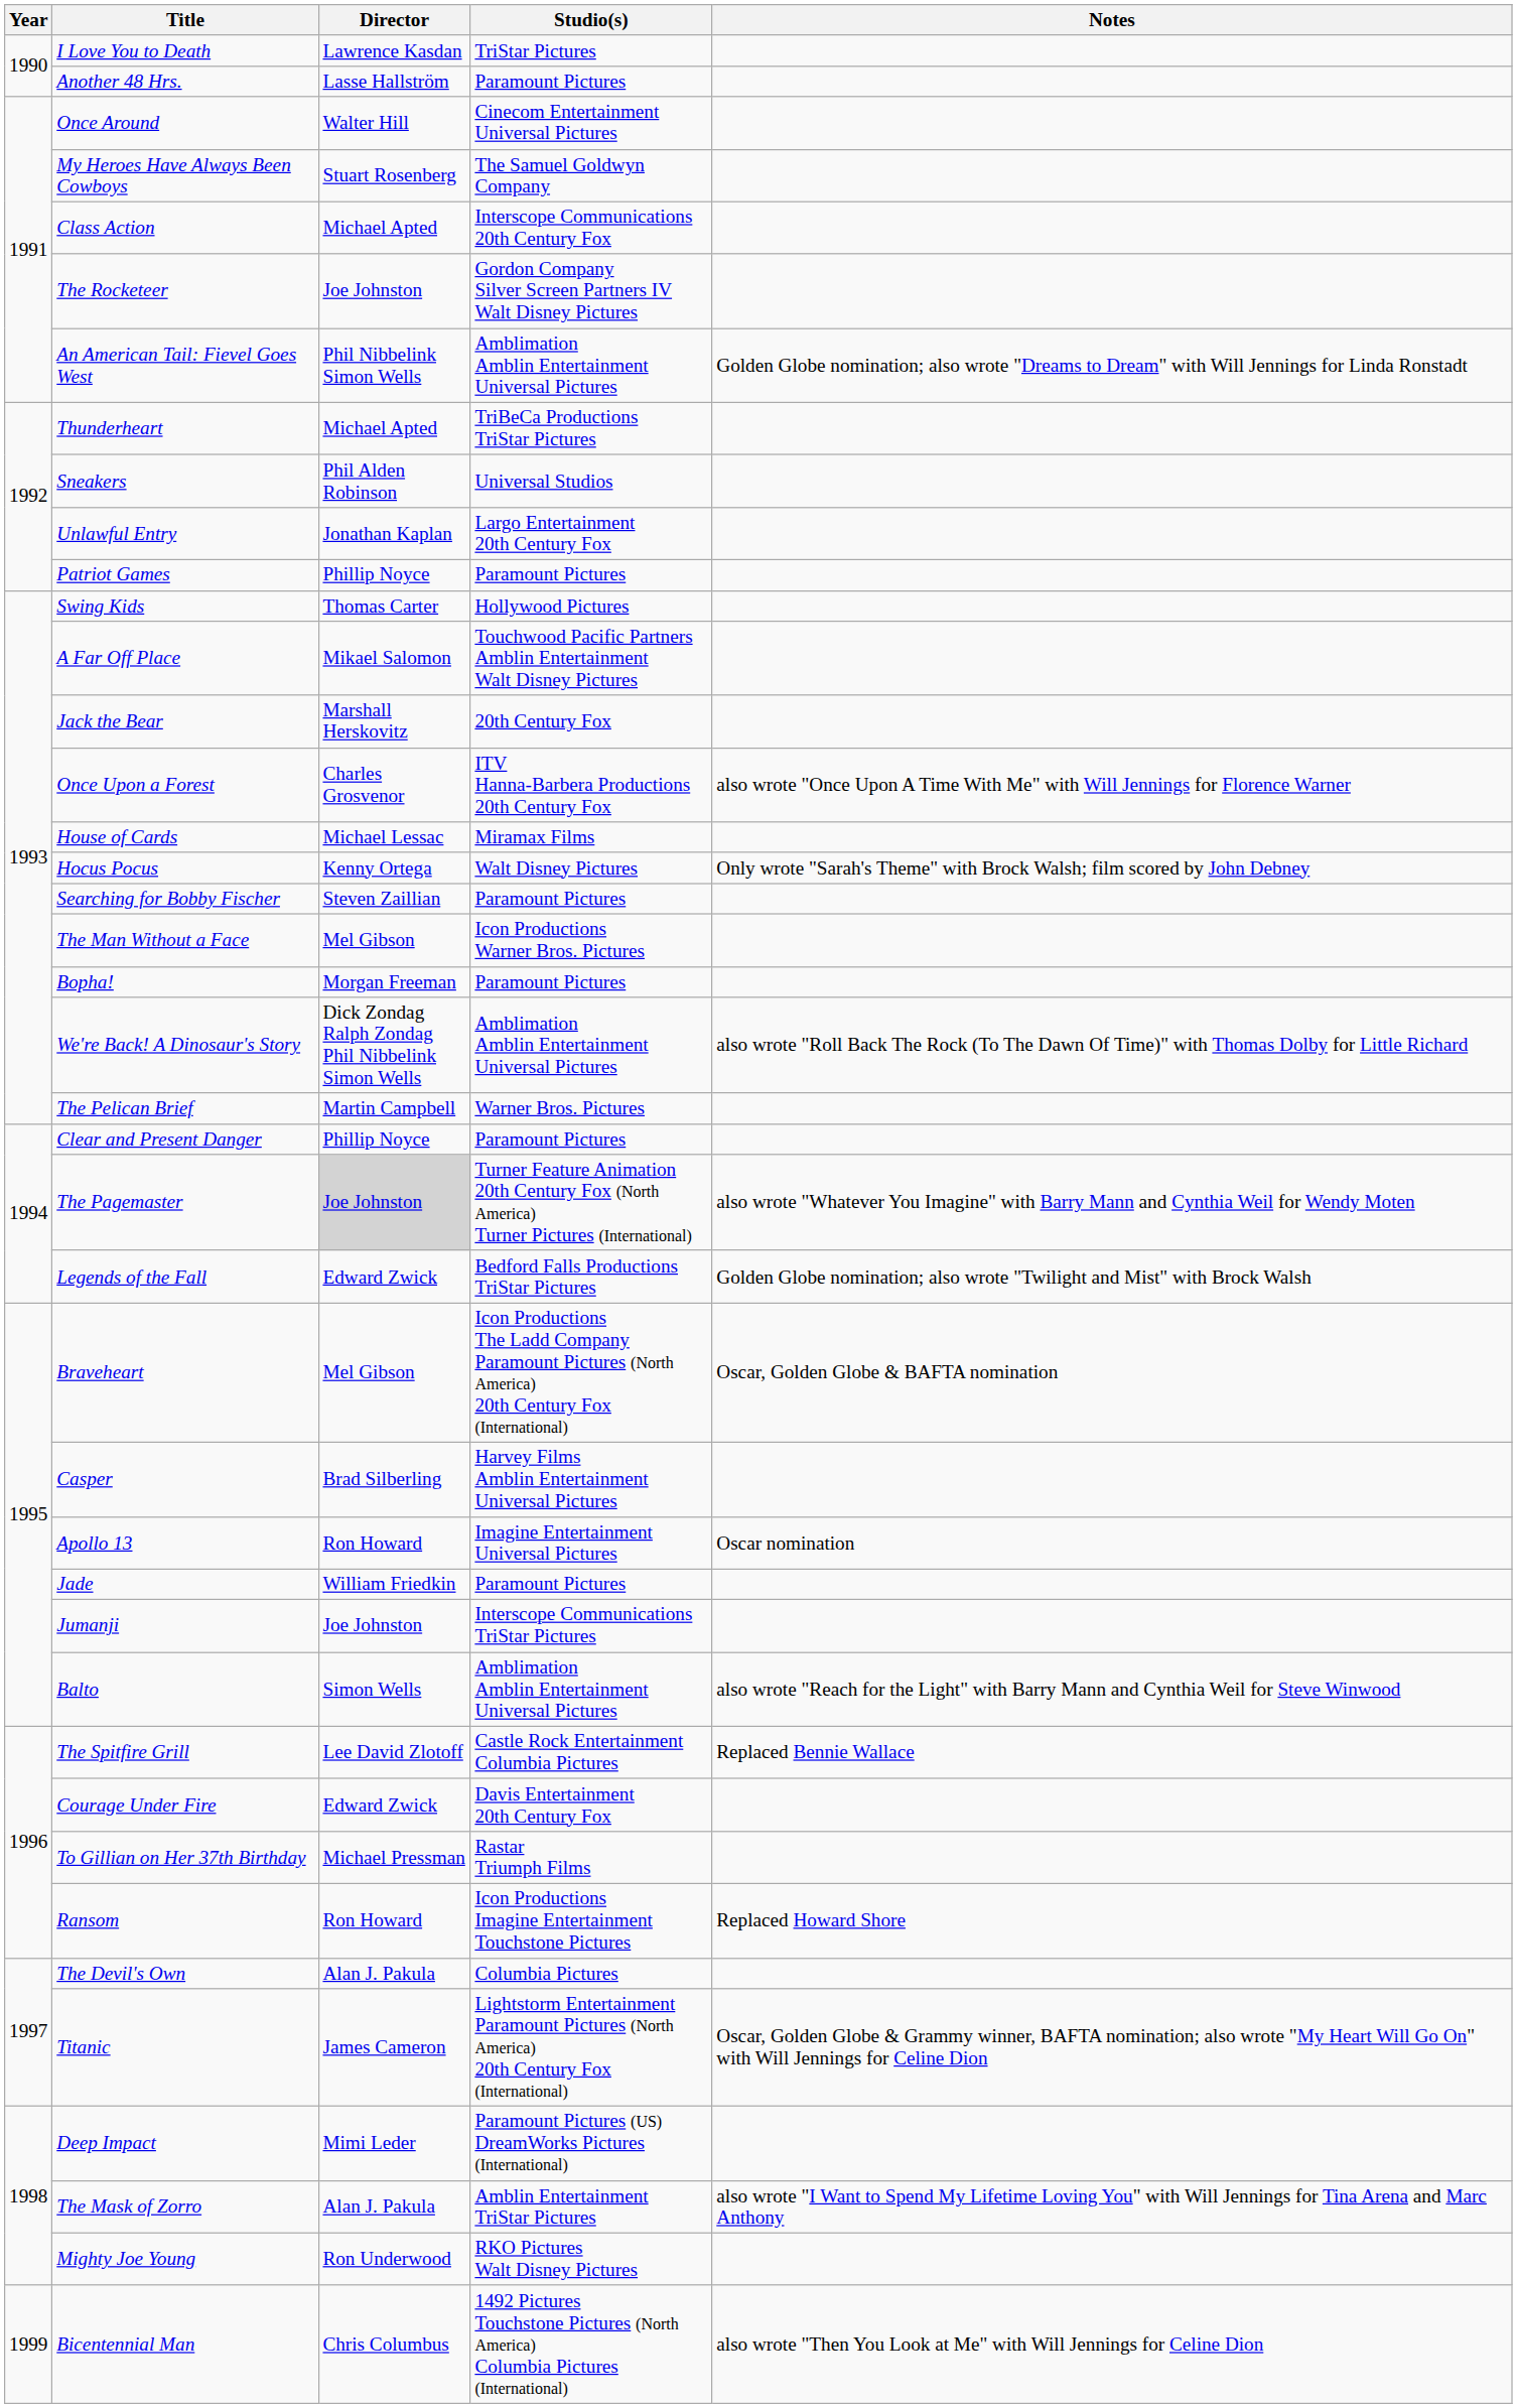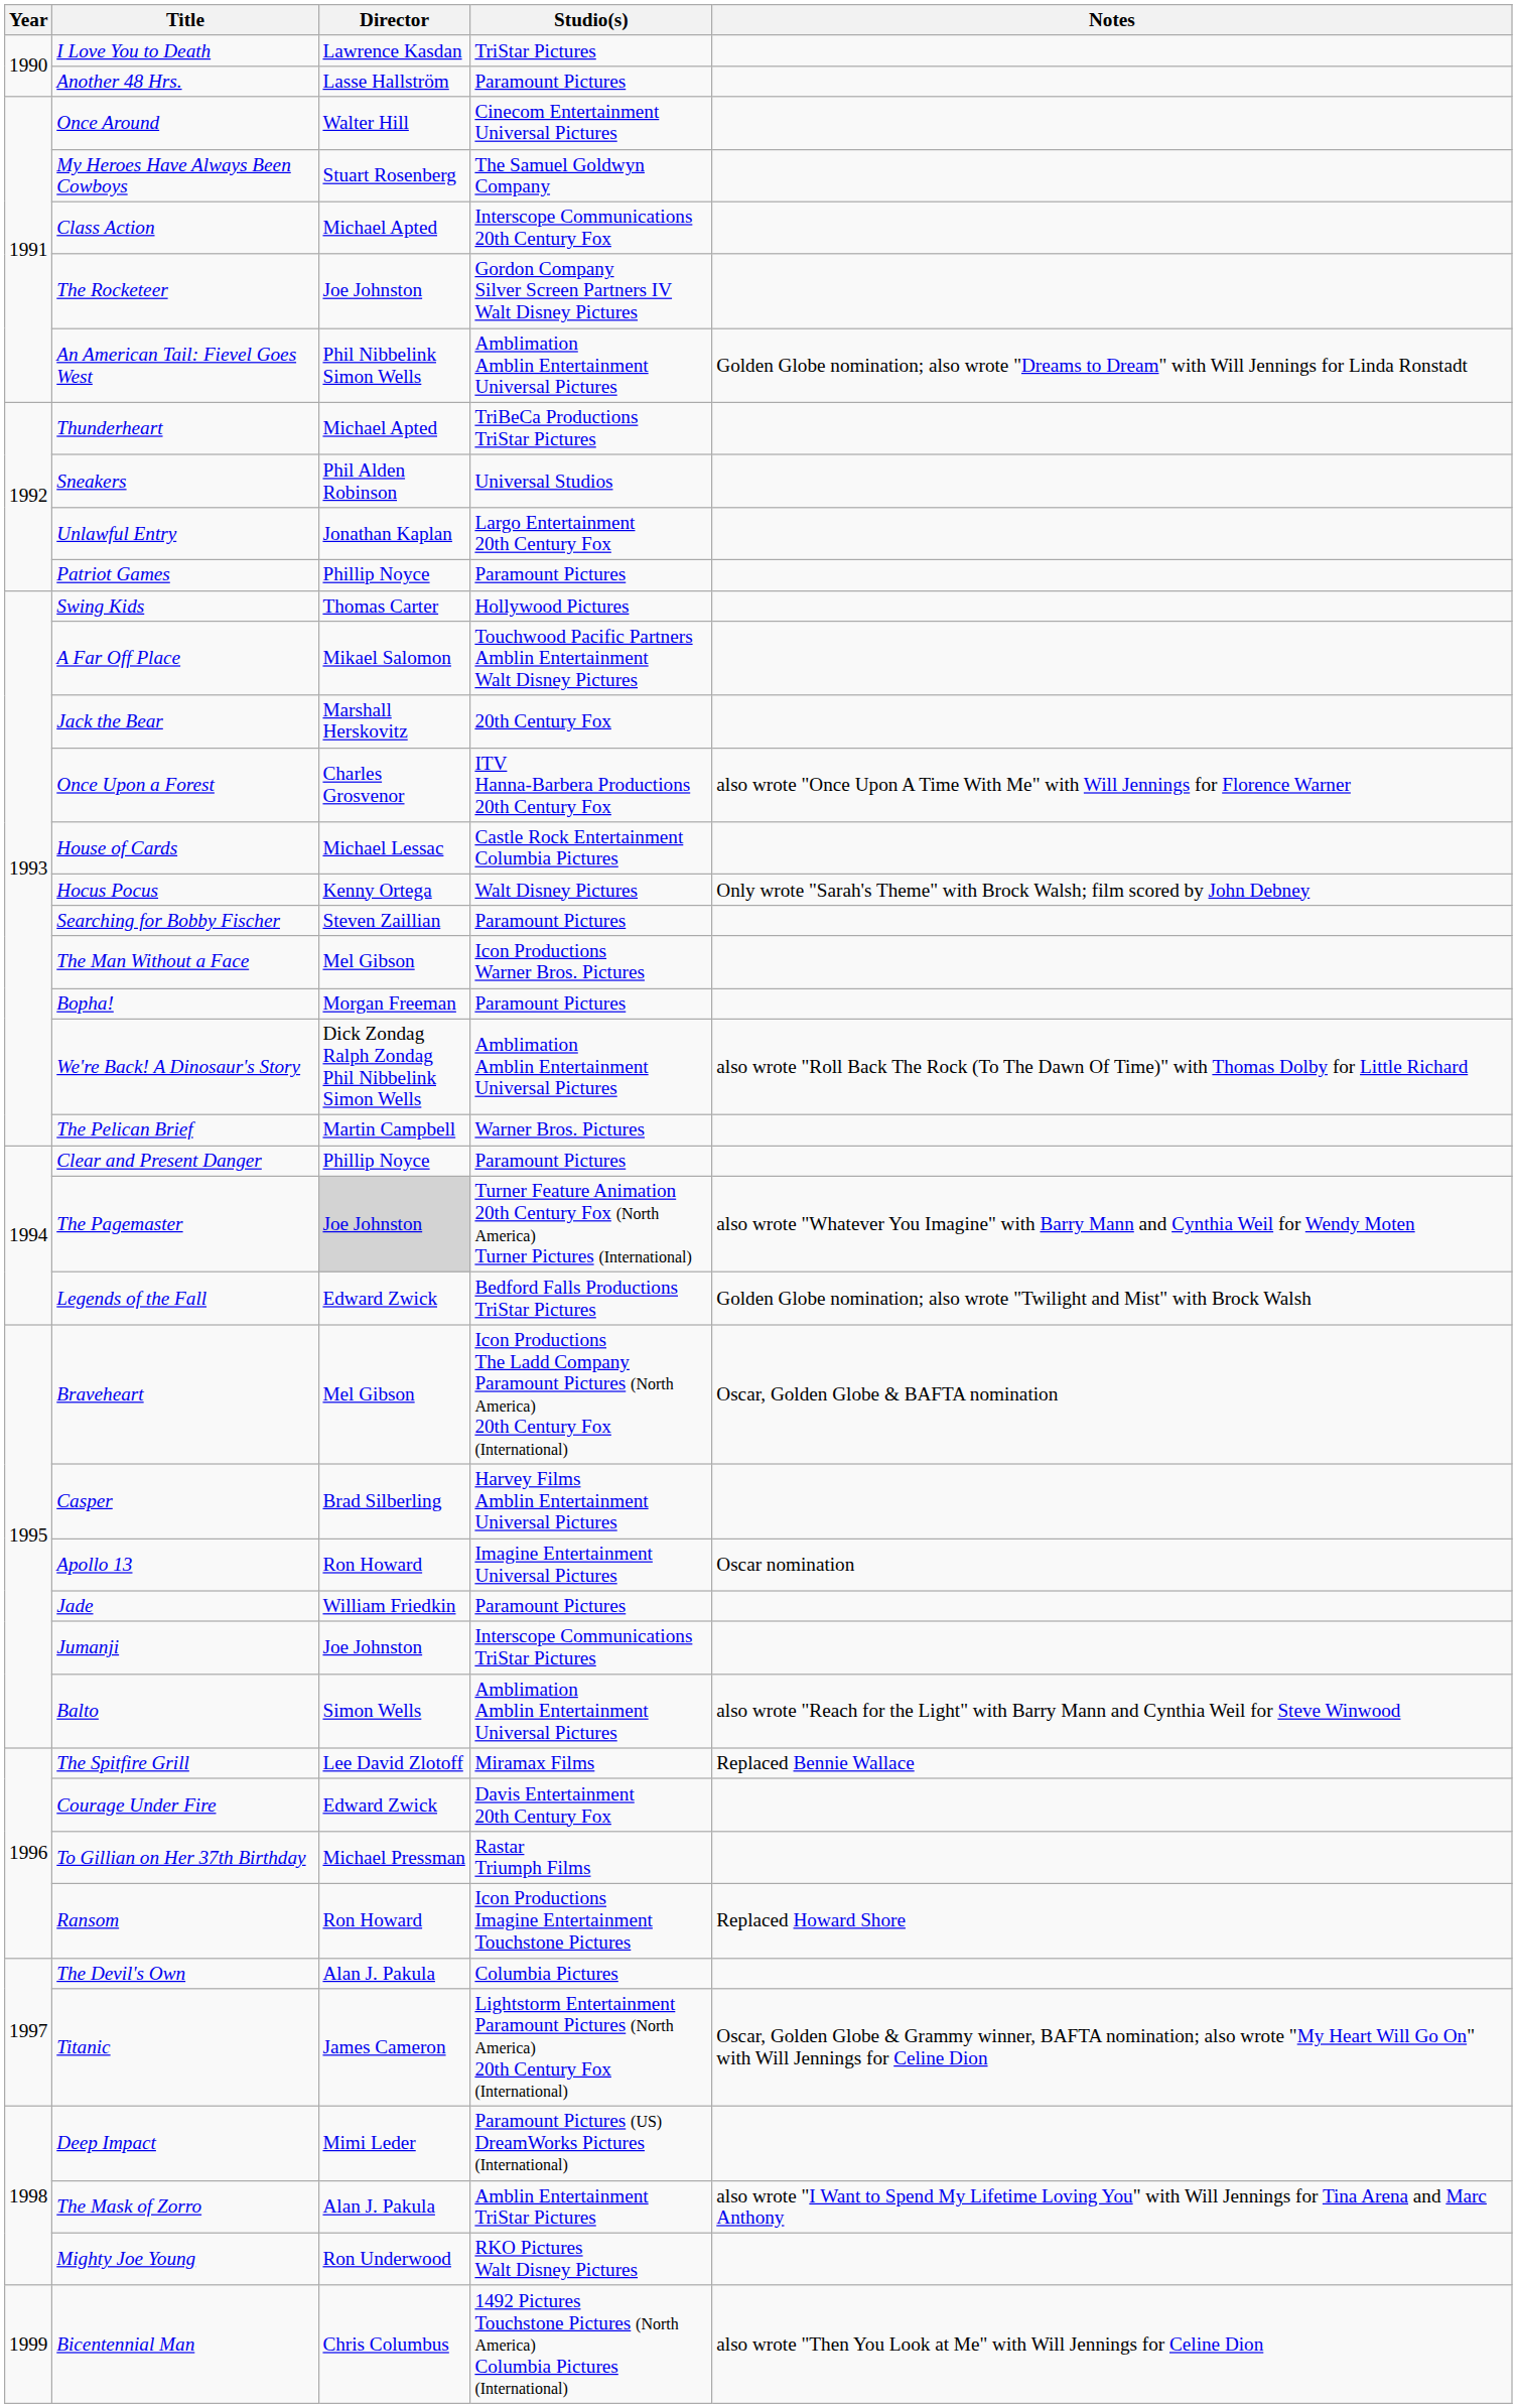House of Cards | Studio(s): Miramax Films -> Castle Rock Entertainment Columbia Pictures
The Spitfire Grill | Studio(s): Castle Rock Entertainment Columbia Pictures -> Miramax Films
